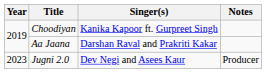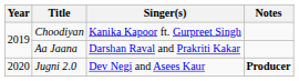Jugni 2.0 | Year: 2023 -> 2020
Jugni 2.0 | Notes: normal -> bold
